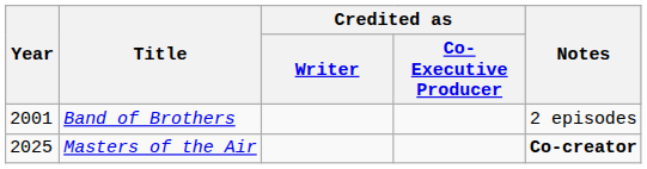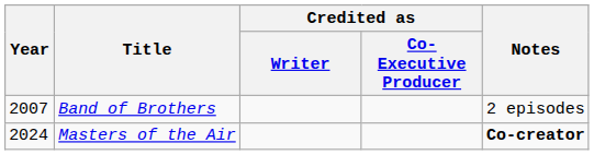Band of Brothers | Year: 2001 -> 2007
Masters of the Air | Year: 2025 -> 2024
